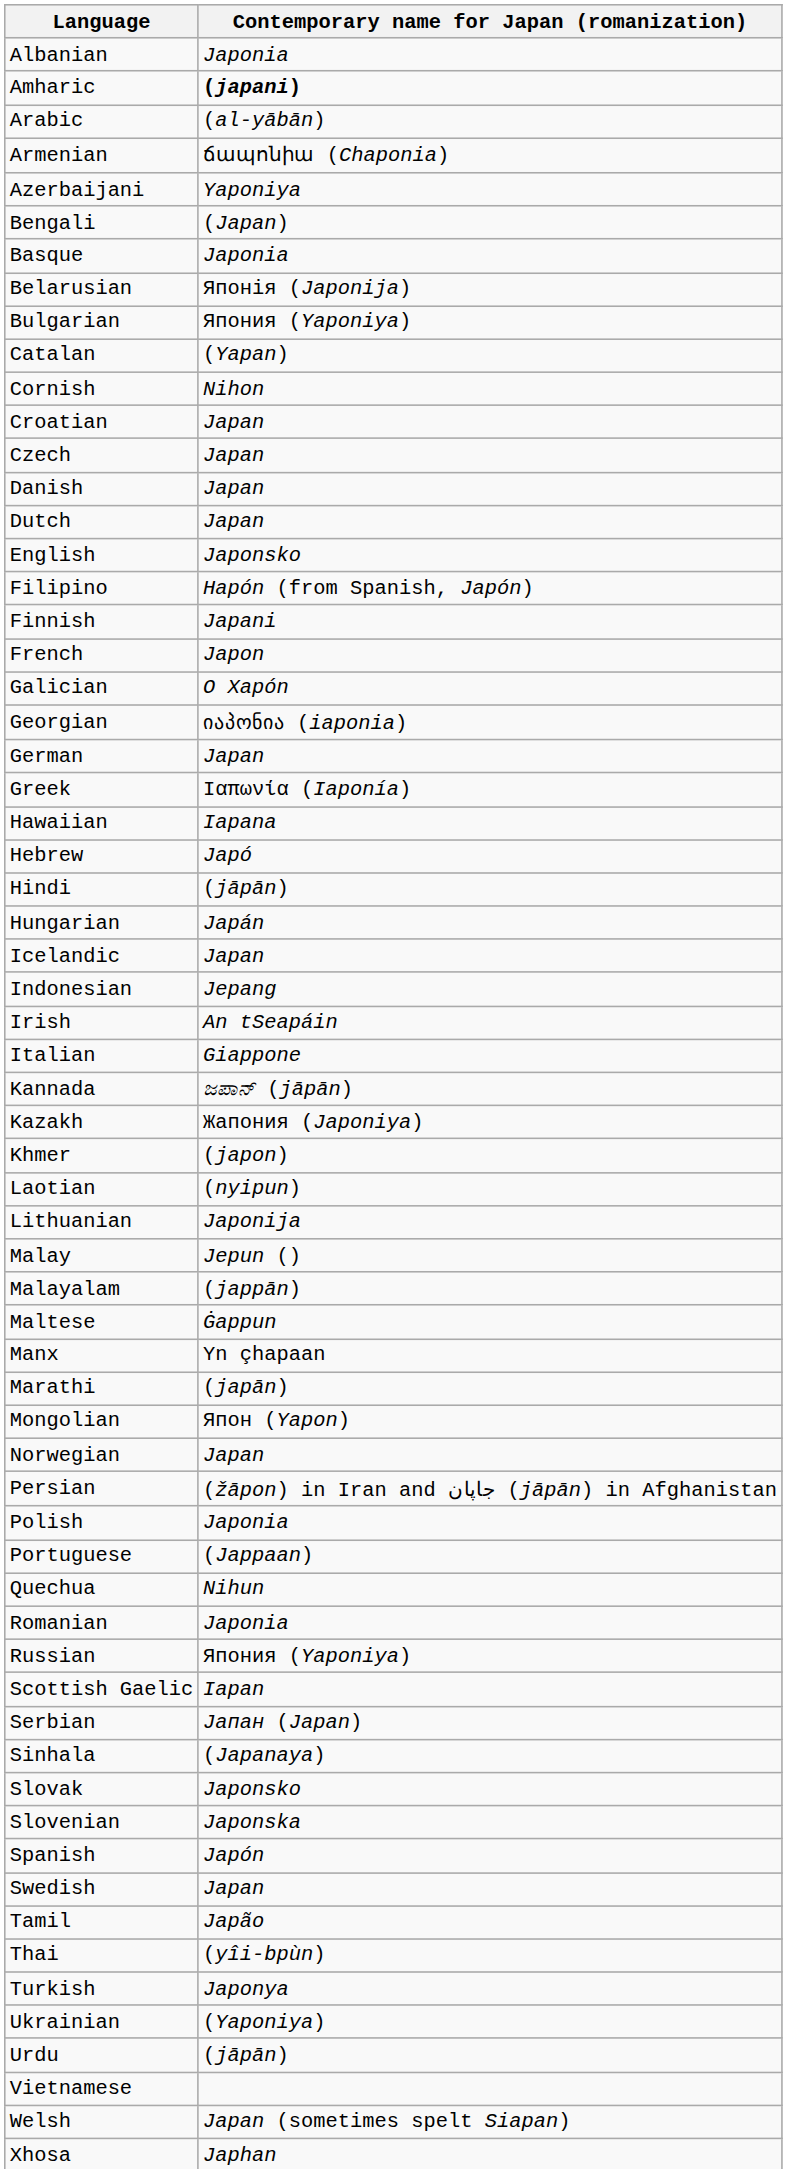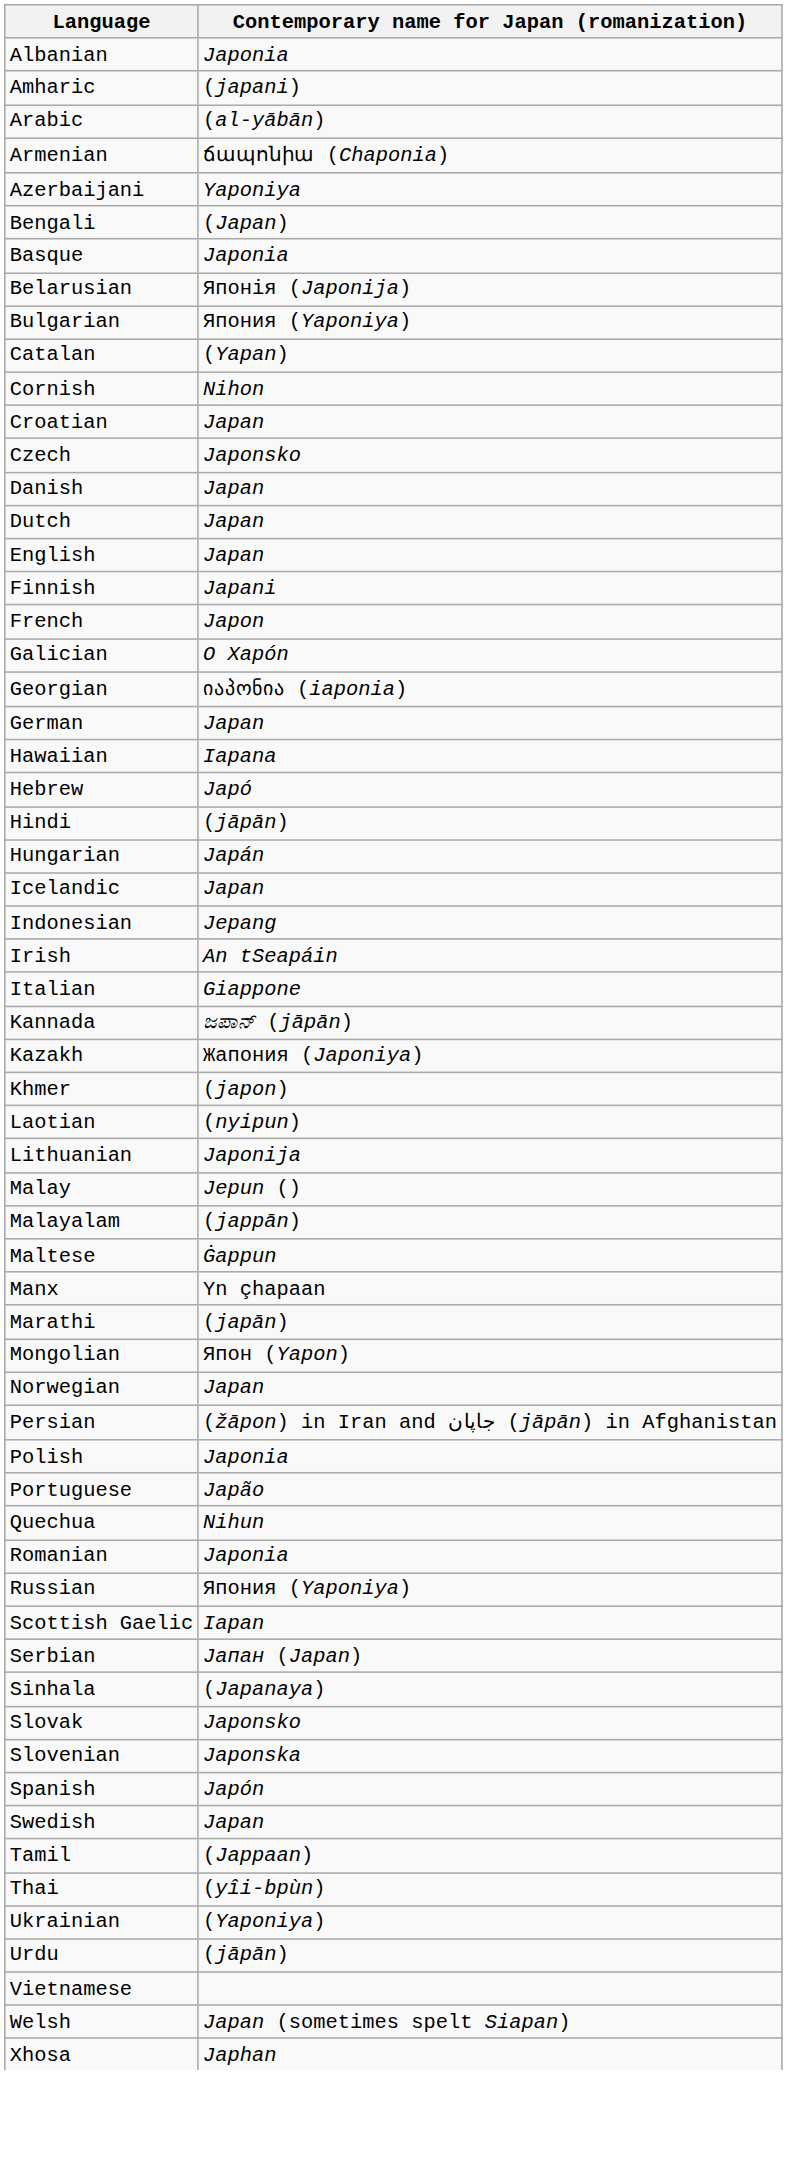Amharic | Contemporary name for Japan (romanization): bold -> normal
Czech | Contemporary name for Japan (romanization): Japan -> Japonsko
English | Contemporary name for Japan (romanization): Japonsko -> Japan
- row: Filipino | Hapón (from Spanish, Japón)
- row: Greek | Ιαπωνία (Iaponía)
Portuguese | Contemporary name for Japan (romanization): (Jappaan) -> Japão
Tamil | Contemporary name for Japan (romanization): Japão -> (Jappaan)
- row: Turkish | Japonya
